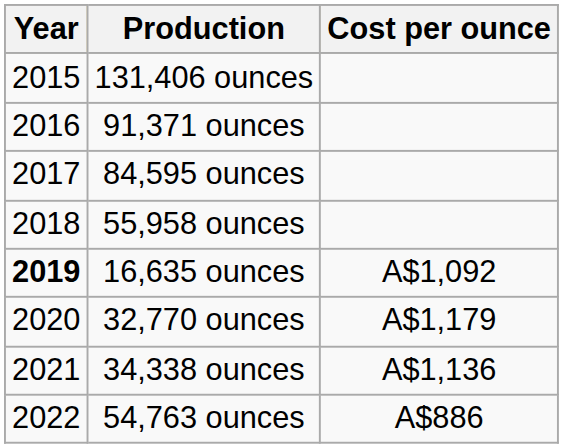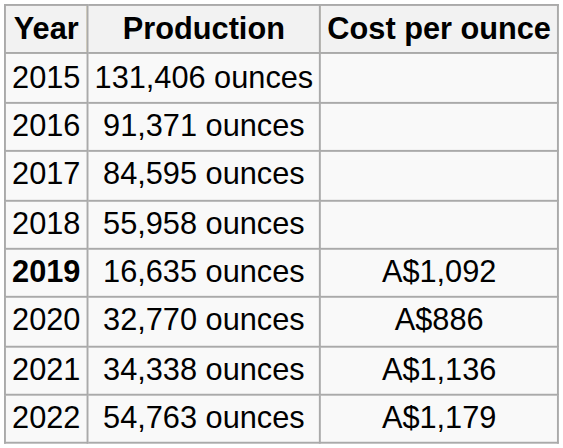32,770 ounces | Cost per ounce: A$1,179 -> A$886
54,763 ounces | Cost per ounce: A$886 -> A$1,179
